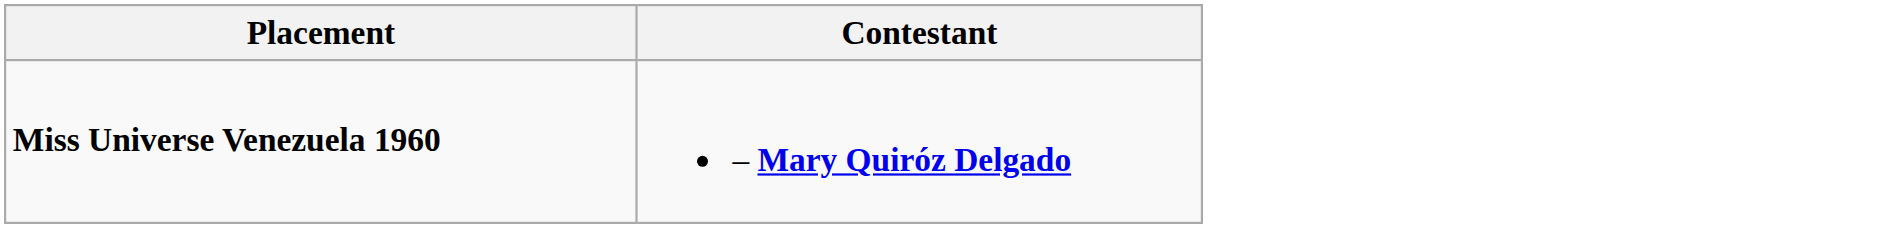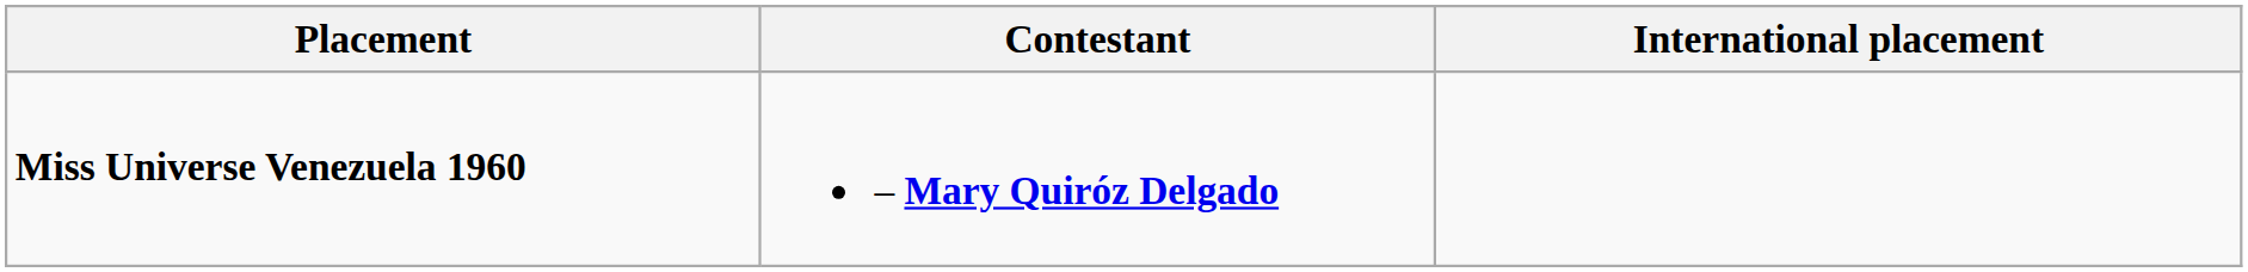+ column: International placement
